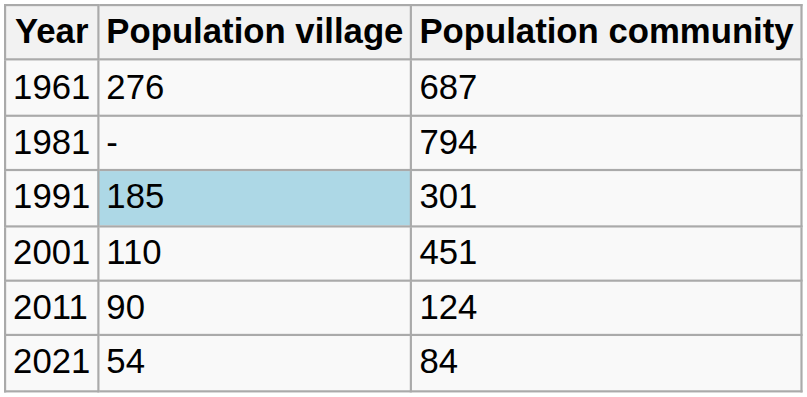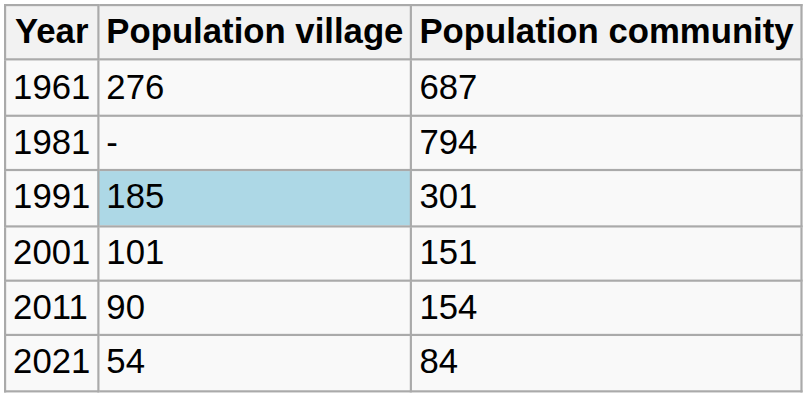2001 | Population village: 110 -> 101
2001 | Population community: 451 -> 151
2011 | Population community: 124 -> 154
